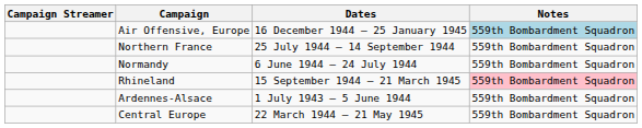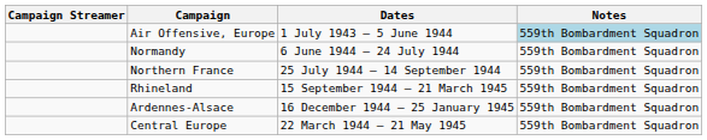Air Offensive, Europe | Dates: 16 December 1944 – 25 January 1945 -> 1 July 1943 – 5 June 1944
rows swapped: Normandy <-> Northern France
Rhineland | Notes: pink background -> no background
Ardennes-Alsace | Dates: 1 July 1943 – 5 June 1944 -> 16 December 1944 – 25 January 1945
